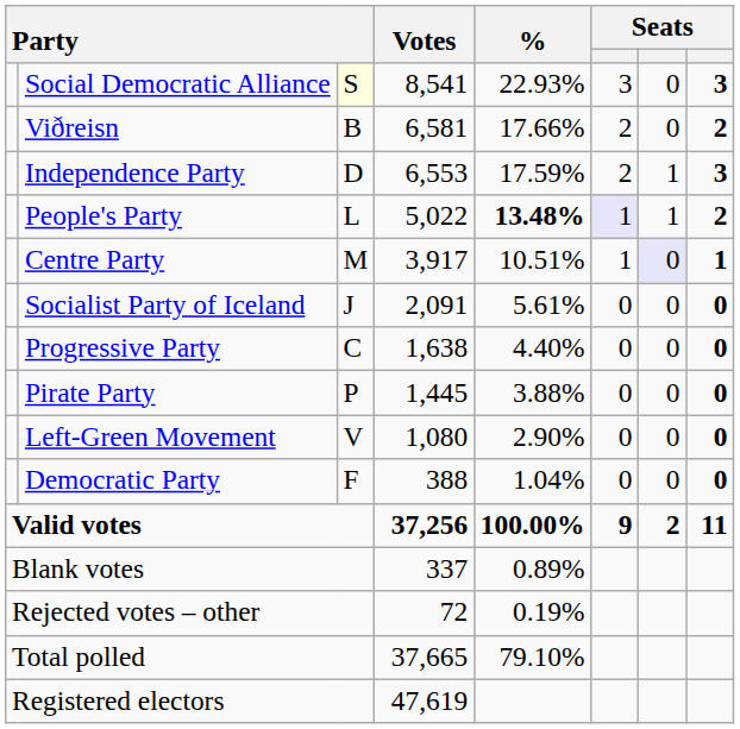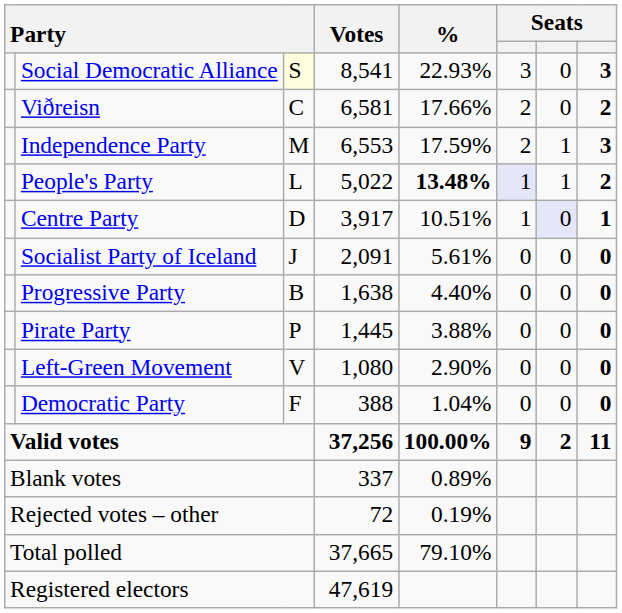Viðreisn | column 3: B -> C
Independence Party | column 3: D -> M
Centre Party | column 3: M -> D
Progressive Party | column 3: C -> B
